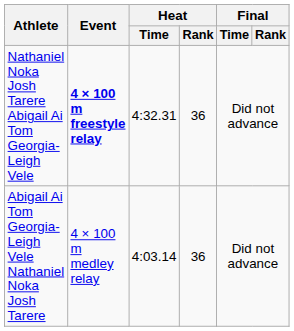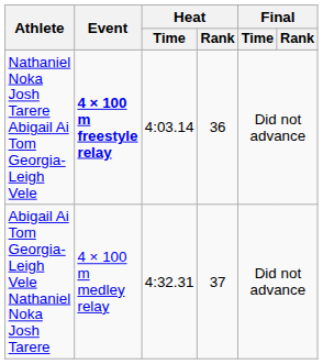Nathaniel Noka Josh Tarere Abigail Ai Tom Georgia-Leigh Vele | Heat / Time: 4:32.31 -> 4:03.14
Abigail Ai Tom Georgia-Leigh Vele Nathaniel Noka Josh Tarere | Heat / Time: 4:03.14 -> 4:32.31
Abigail Ai Tom Georgia-Leigh Vele Nathaniel Noka Josh Tarere | Heat / Rank: 36 -> 37
